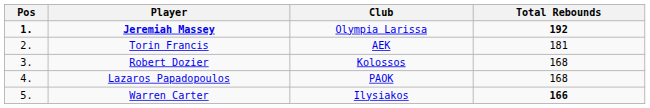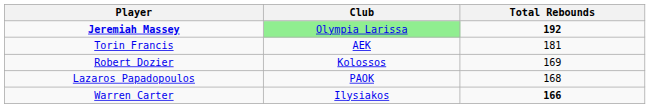- column: Pos | 1. | 2. | 3. | 4. | 5.
Jeremiah Massey | Club: no background -> lightgreen background
Robert Dozier | Total Rebounds: 168 -> 169
